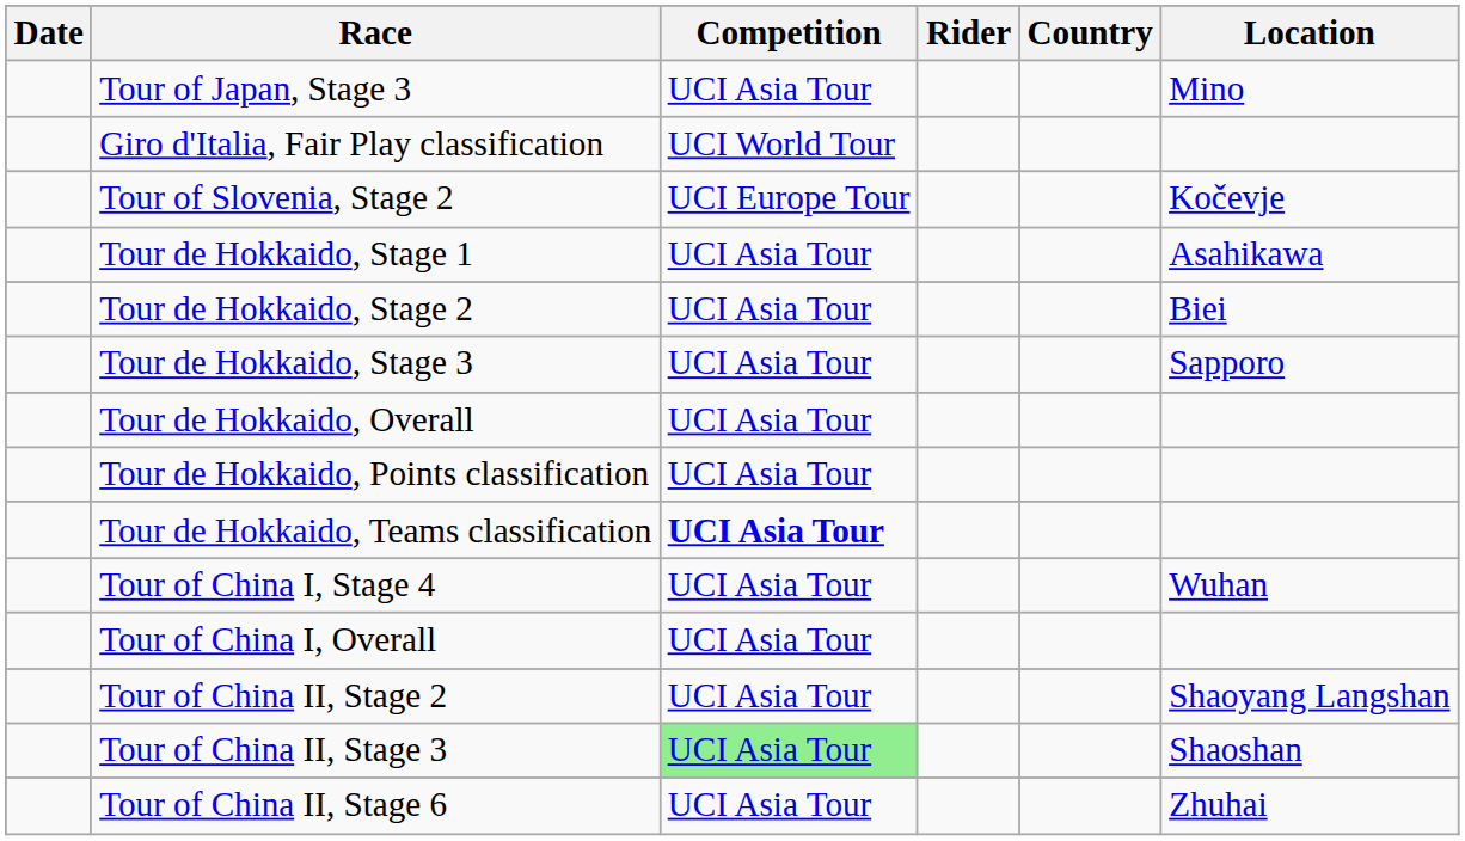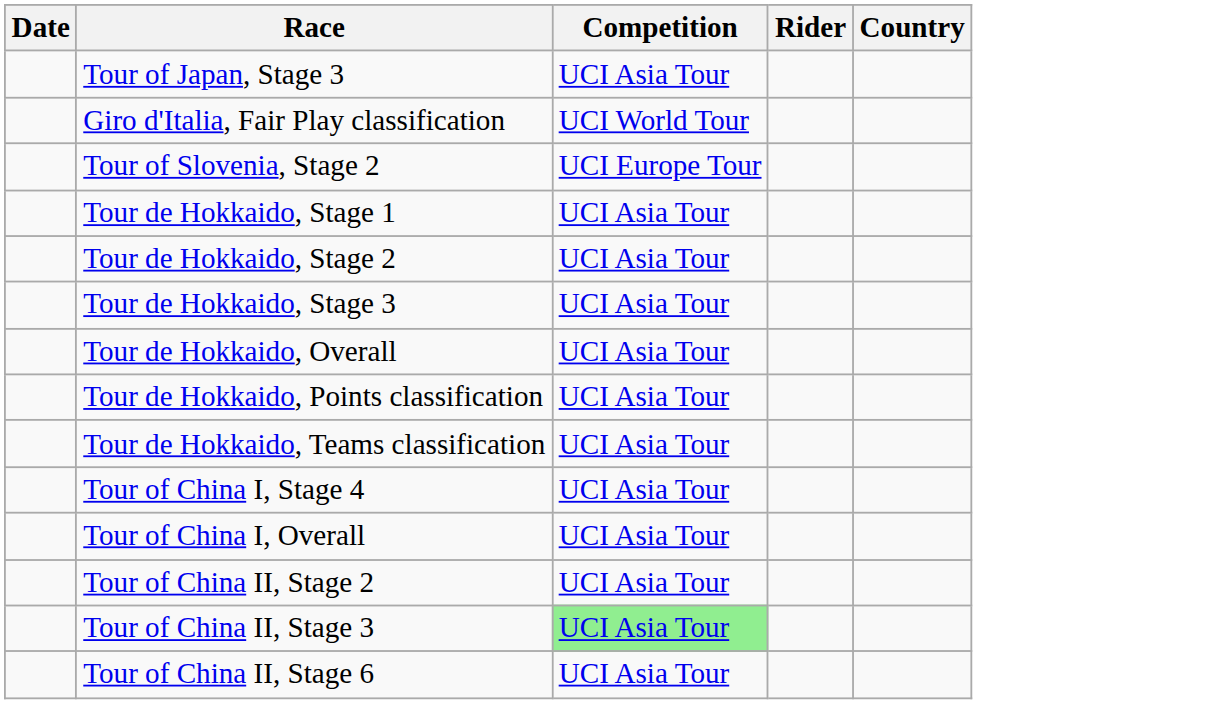- column: Location | Mino | Kočevje | Asahikawa | Biei | Sapporo | Wuhan | Shaoyang Langshan | Shaoshan | Zhuhai
Tour de Hokkaido, Teams classification | Competition: bold -> normal
